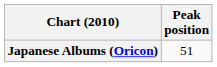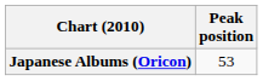Japanese Albums (Oricon) | Peak position: 51 -> 53
